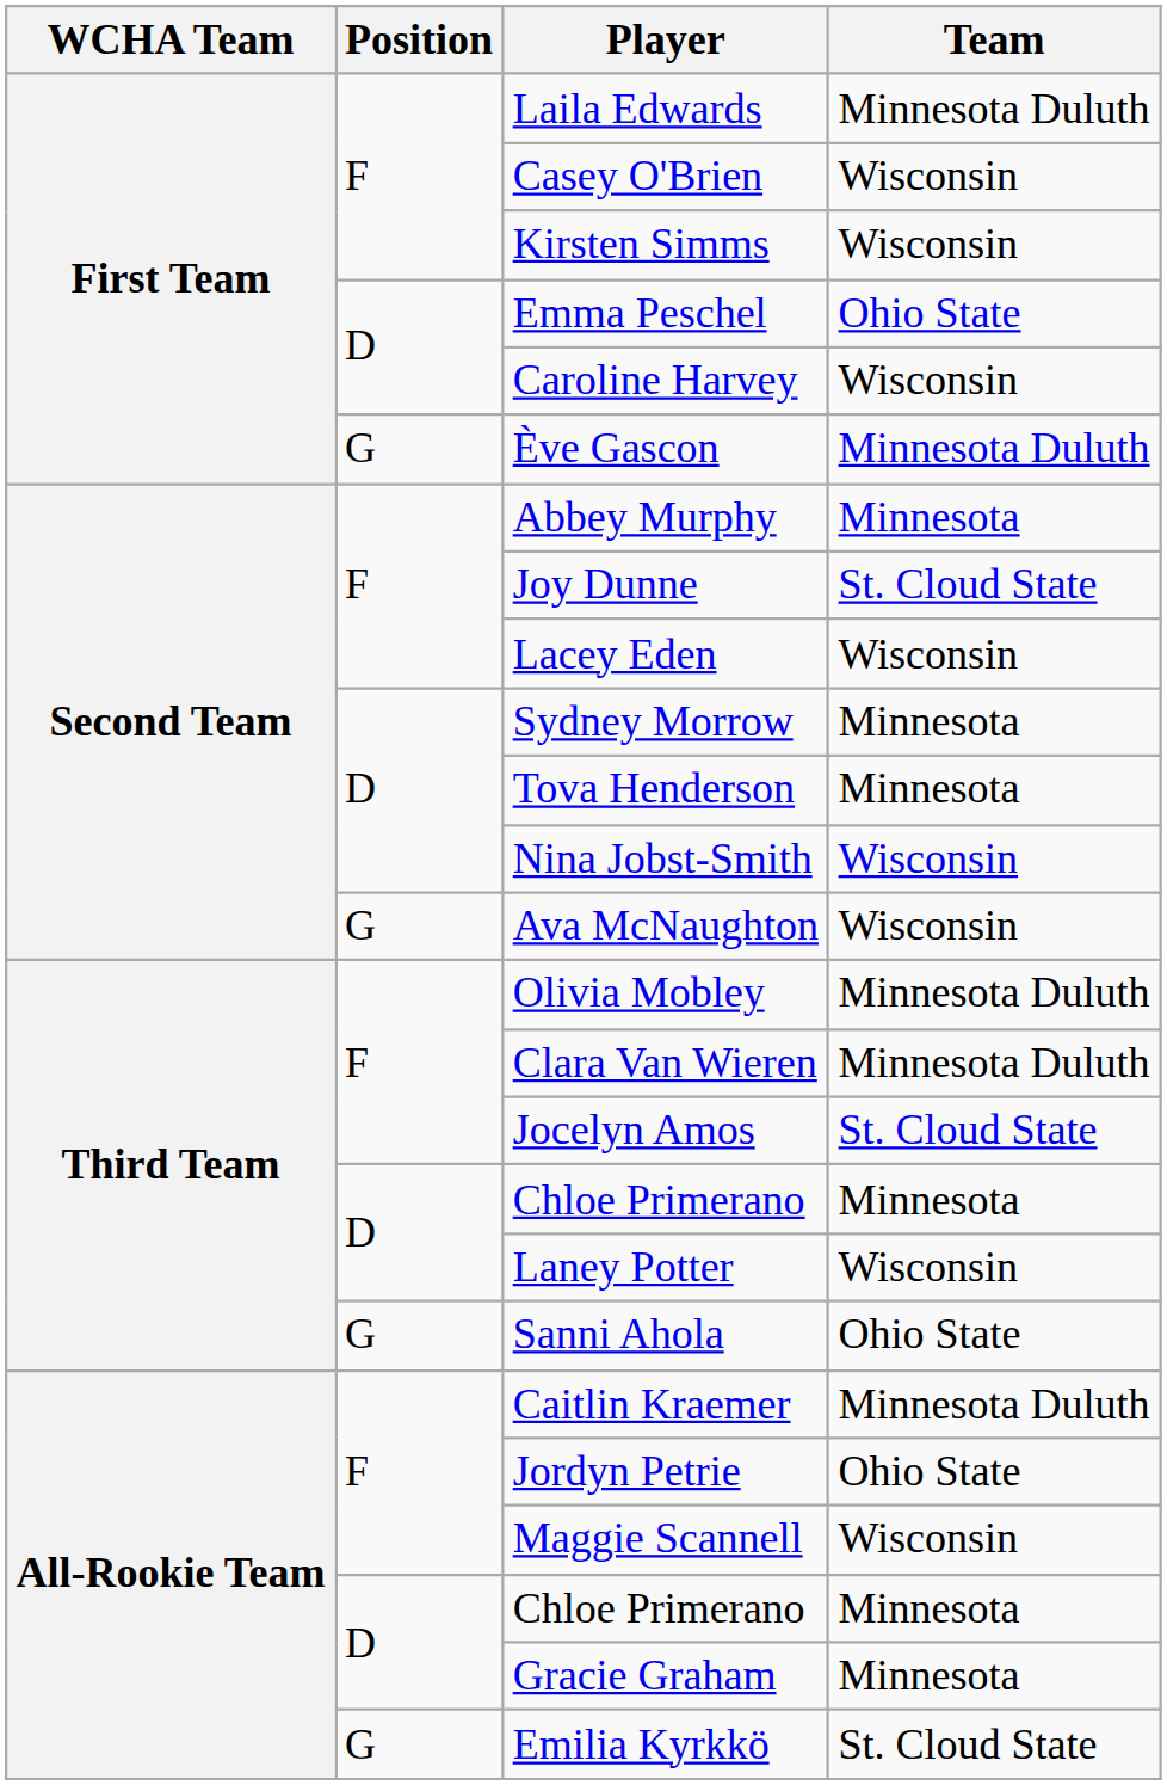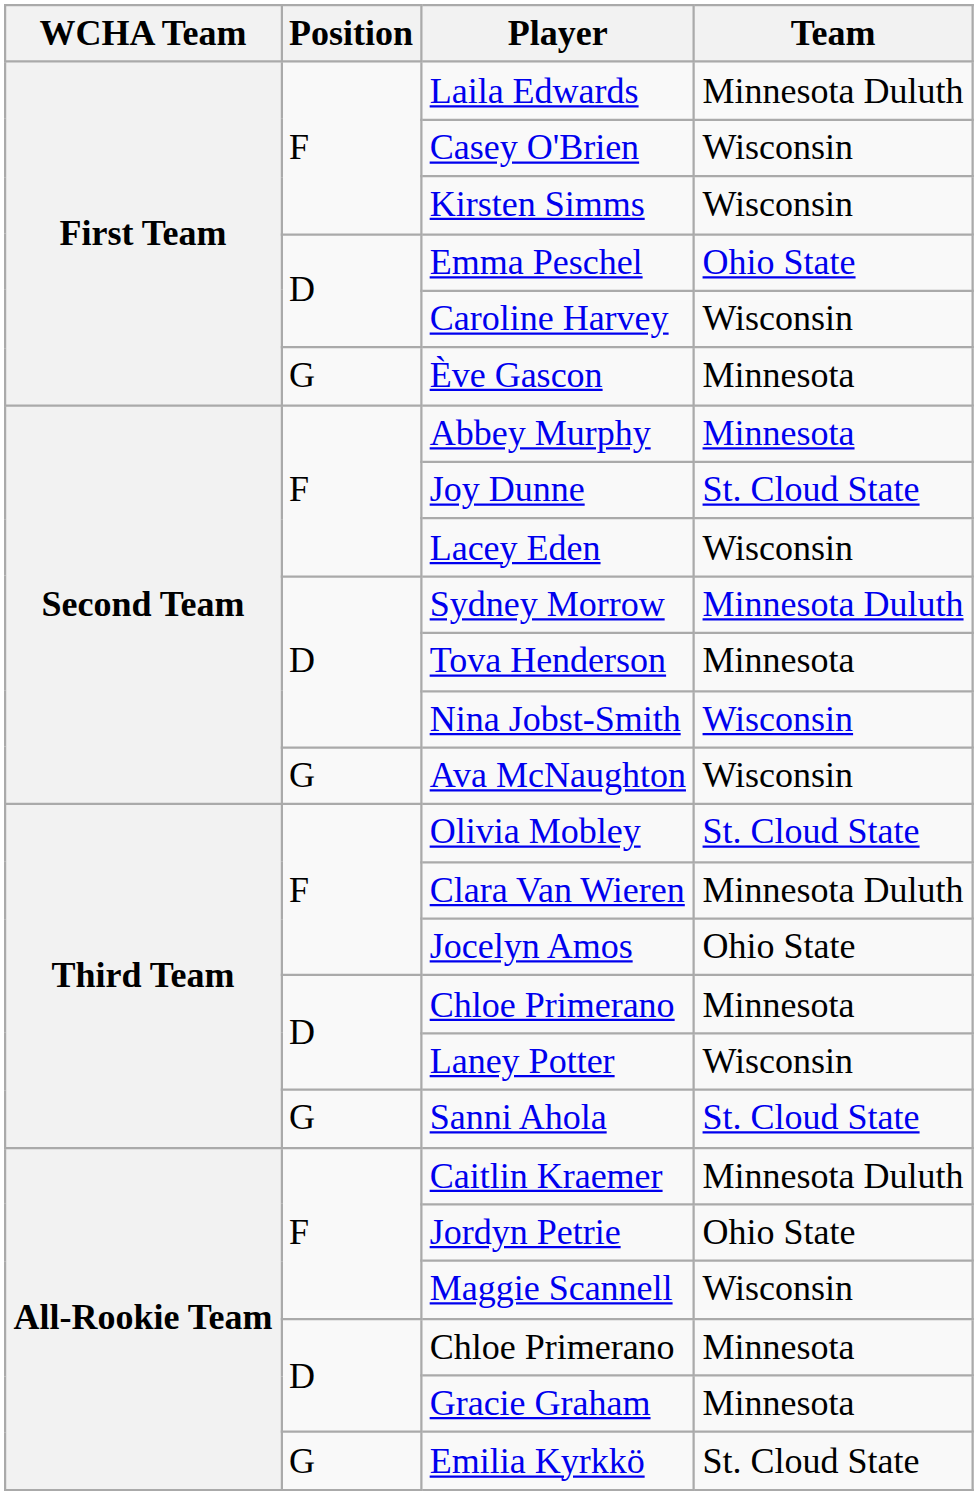Ève Gascon | Team: Minnesota Duluth -> Minnesota
Sydney Morrow | Team: Minnesota -> Minnesota Duluth
Olivia Mobley | Team: Minnesota Duluth -> St. Cloud State
Jocelyn Amos | Team: St. Cloud State -> Ohio State
Sanni Ahola | Team: Ohio State -> St. Cloud State
